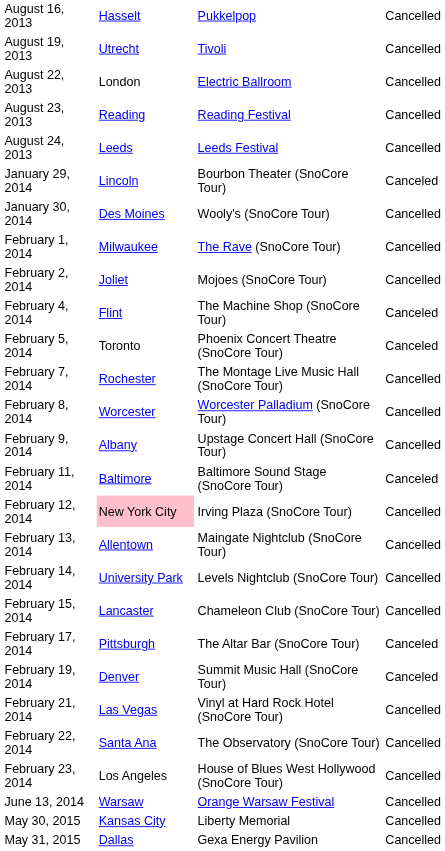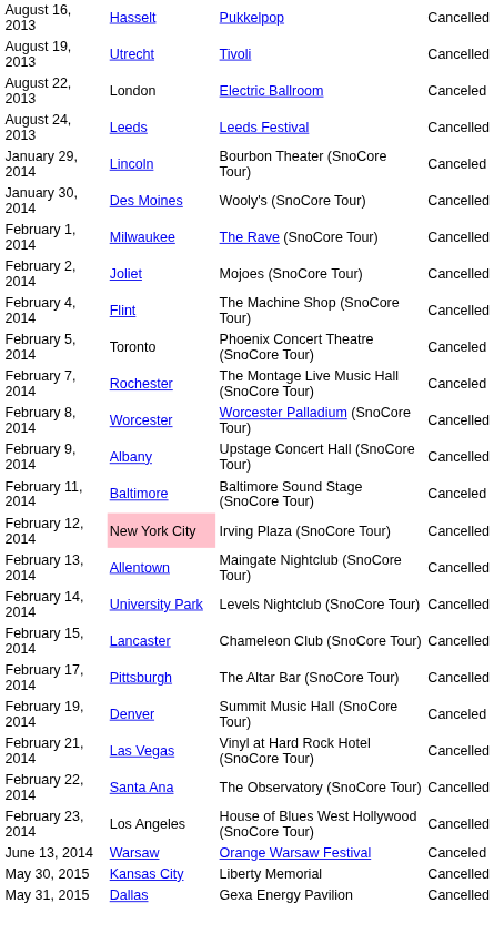August 22, 2013 | column 4: Cancelled -> Canceled
- row: August 23, 2013 | Reading | Reading Festival | Cancelled
February 4, 2014 | column 4: Canceled -> Cancelled
February 7, 2014 | column 4: Cancelled -> Canceled
February 17, 2014 | column 4: Canceled -> Cancelled
June 13, 2014 | column 4: Cancelled -> Canceled
